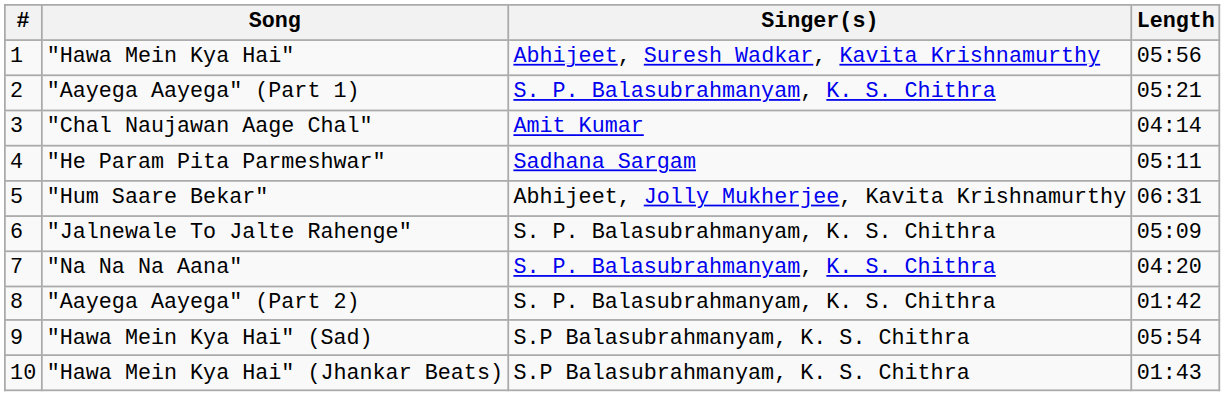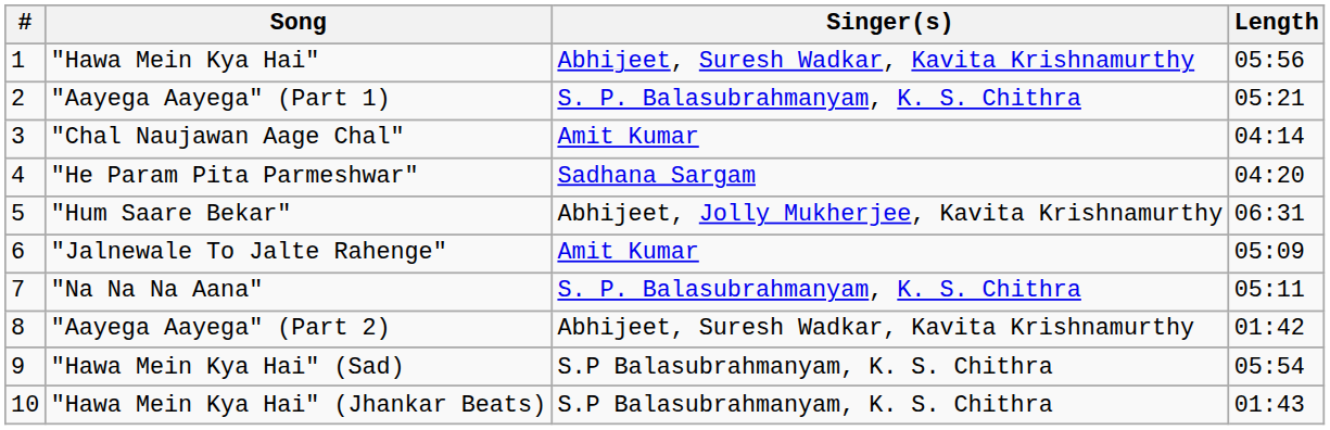"He Param Pita Parmeshwar" | Length: 05:11 -> 04:20
"Jalnewale To Jalte Rahenge" | Singer(s): S. P. Balasubrahmanyam, K. S. Chithra -> Amit Kumar
"Na Na Na Aana" | Length: 04:20 -> 05:11
"Aayega Aayega" (Part 2) | Singer(s): S. P. Balasubrahmanyam, K. S. Chithra -> Abhijeet, Suresh Wadkar, Kavita Krishnamurthy
